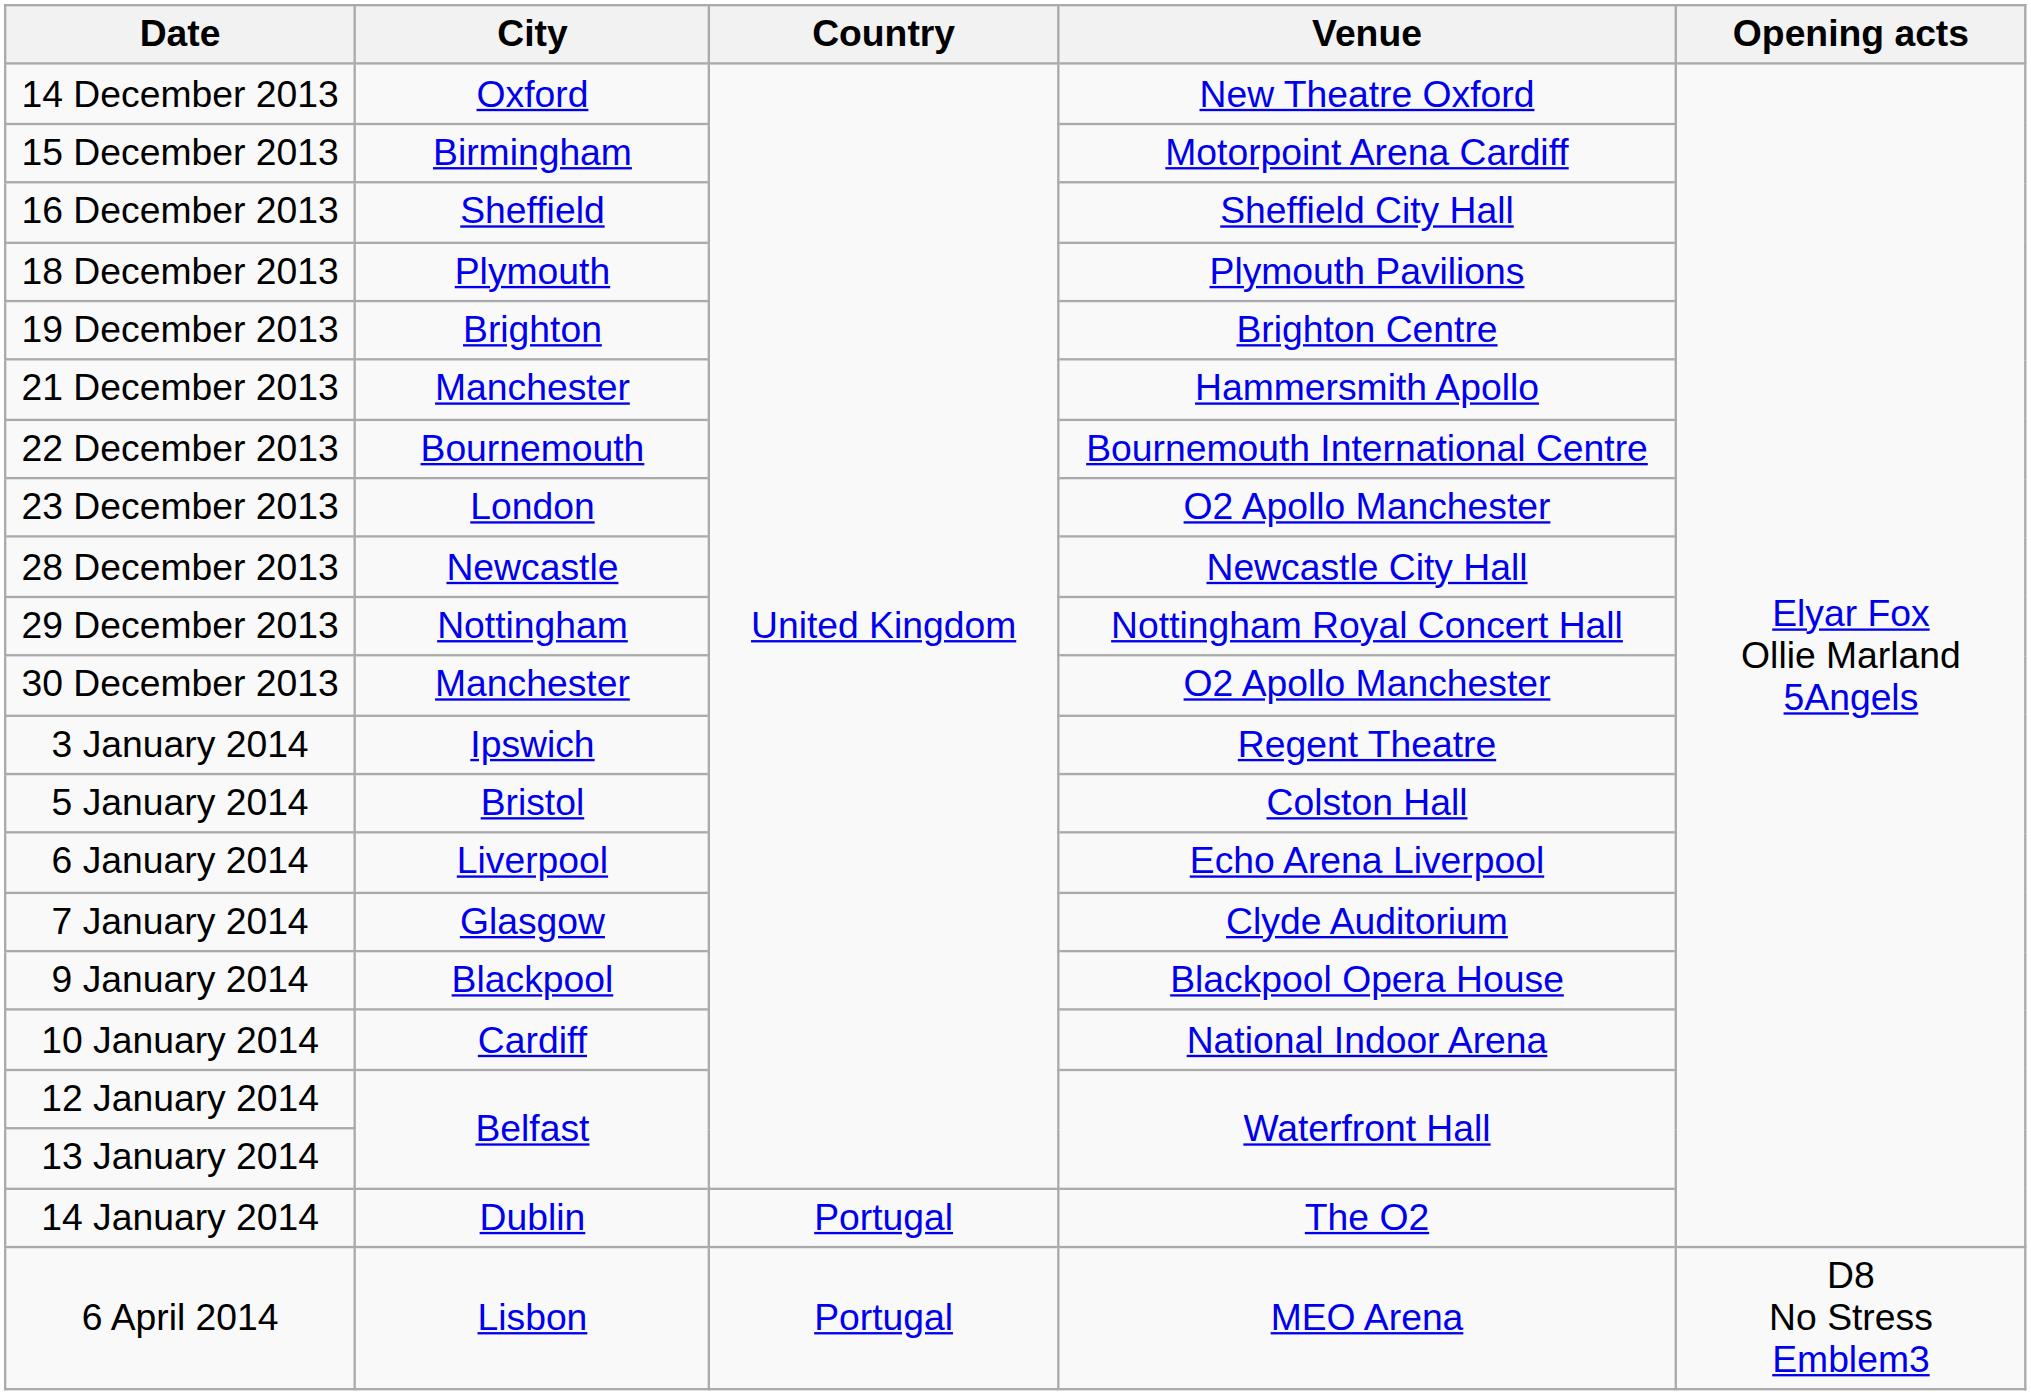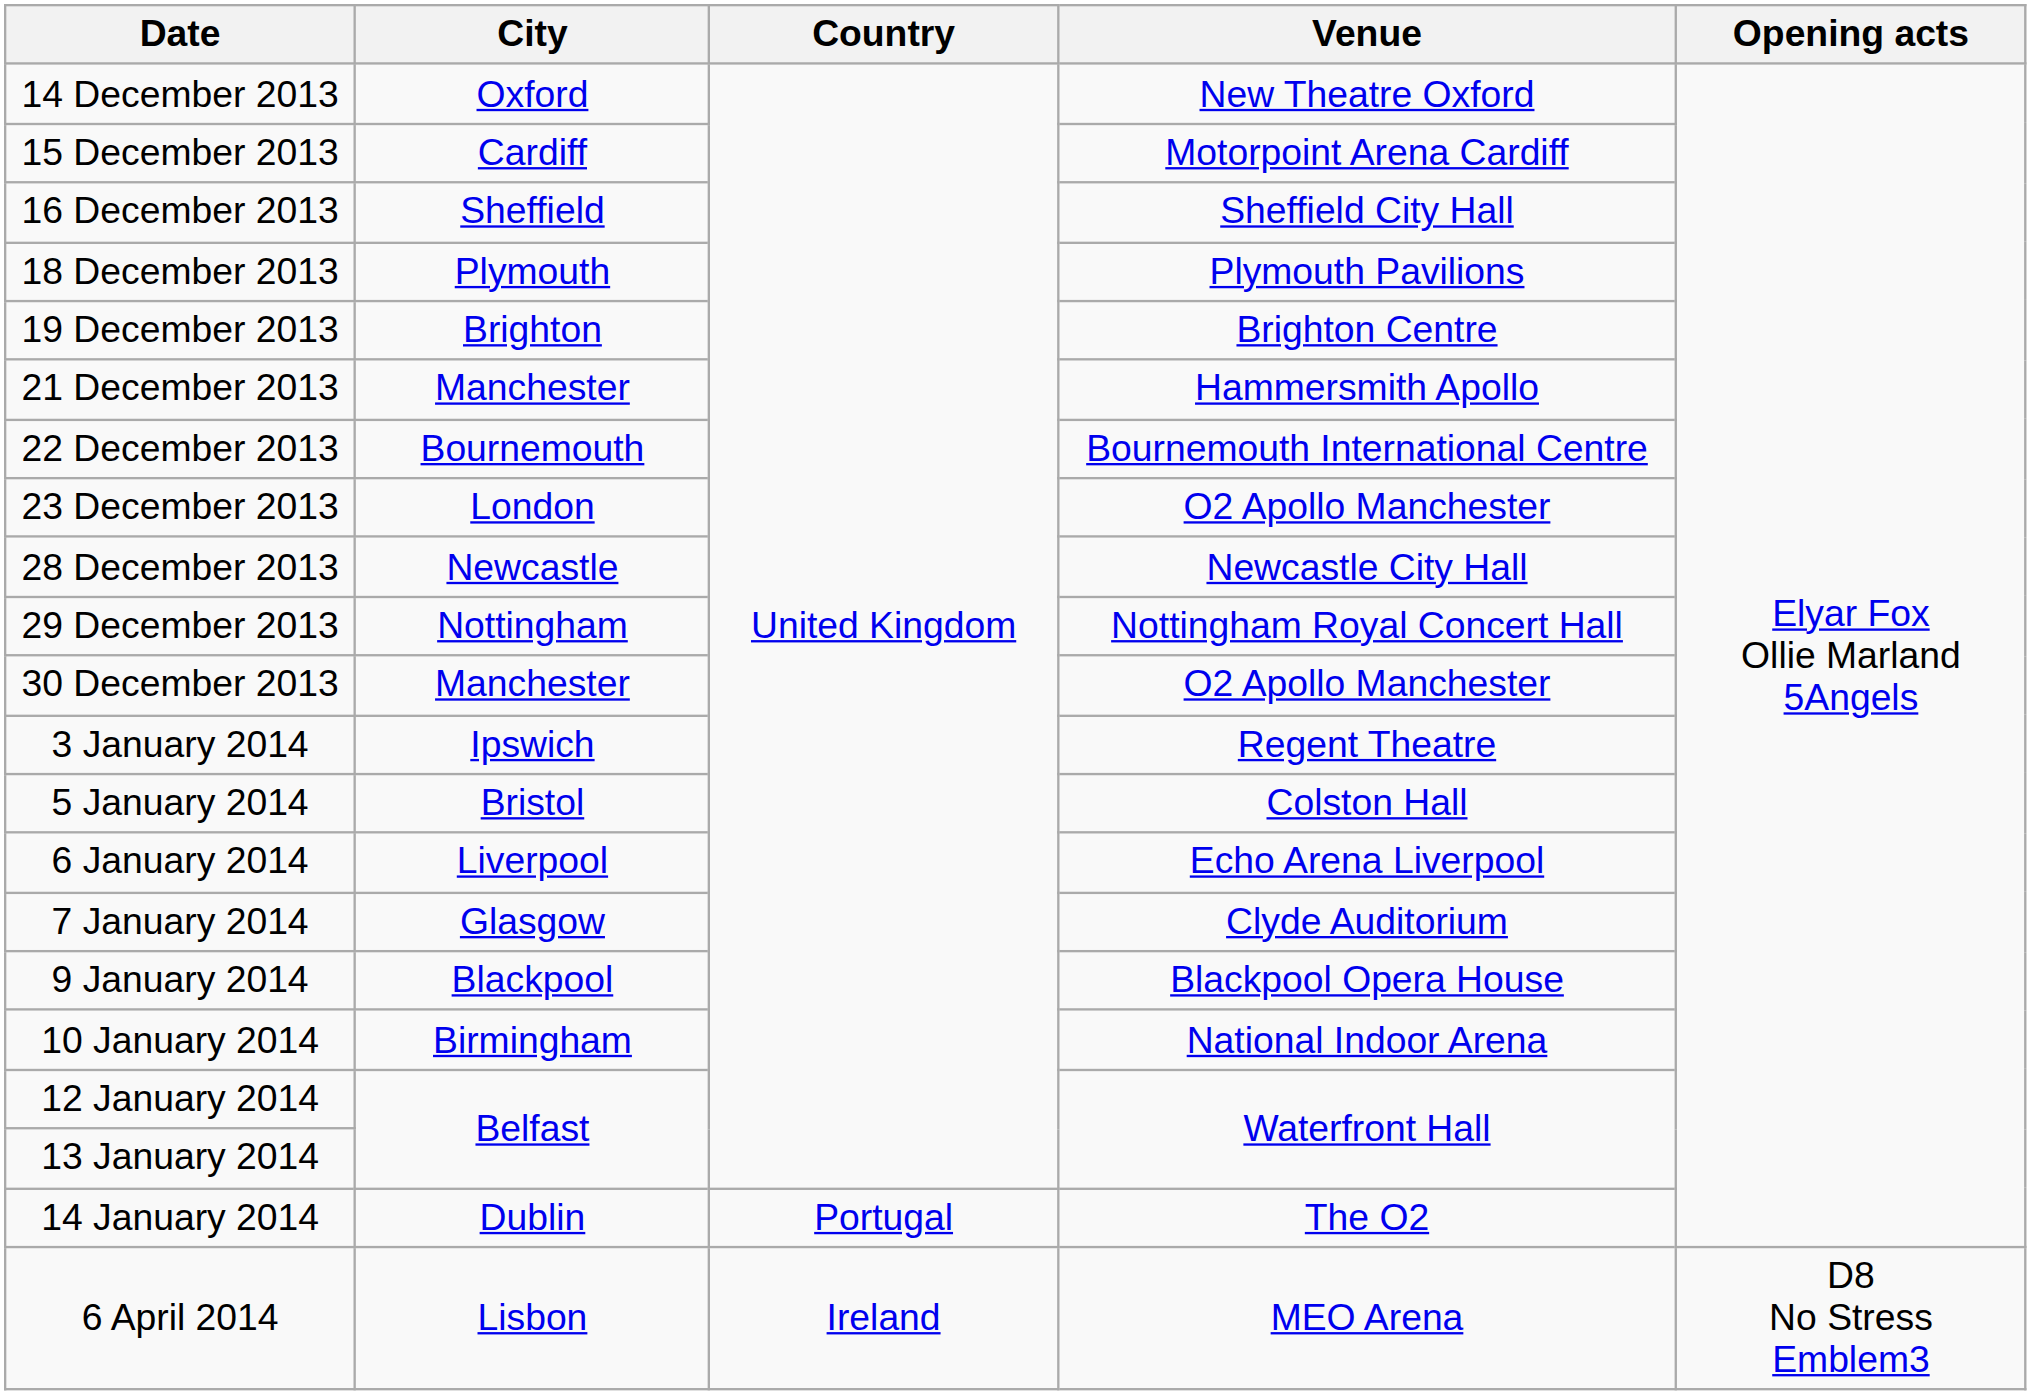15 December 2013 | City: Birmingham -> Cardiff
10 January 2014 | City: Cardiff -> Birmingham
6 April 2014 | Country: Portugal -> Ireland
